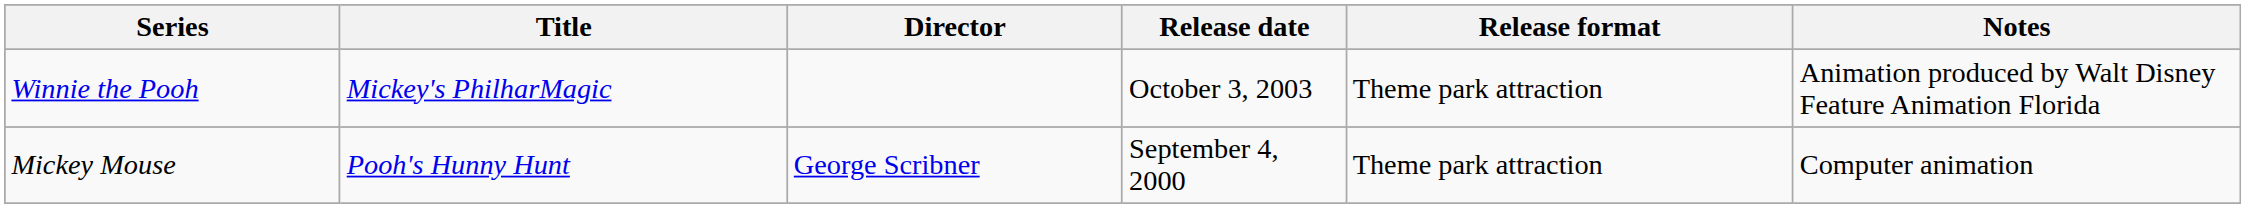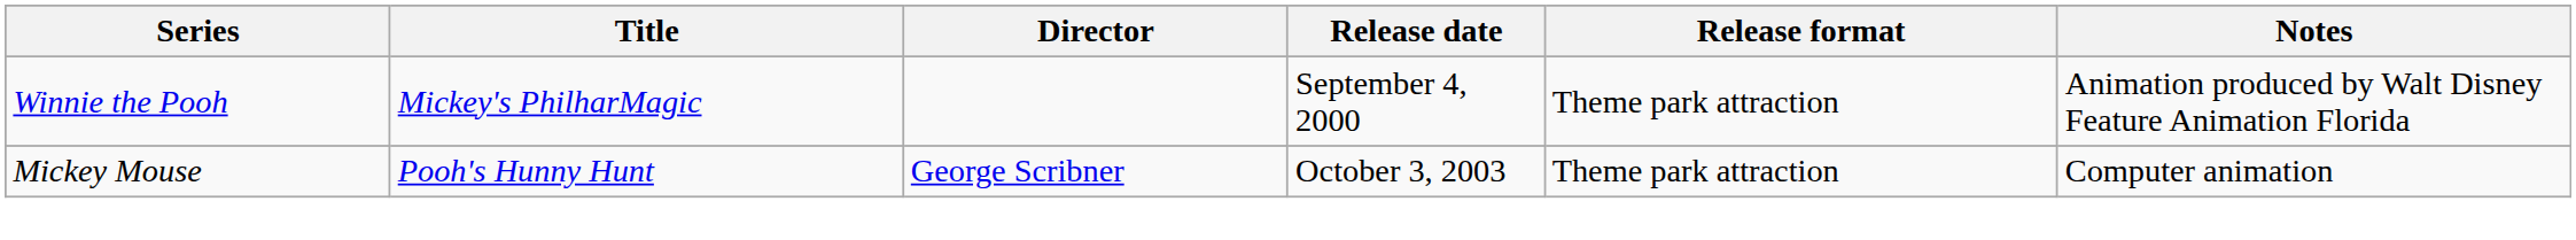Winnie the Pooh | Release date: October 3, 2003 -> September 4, 2000
Mickey Mouse | Release date: September 4, 2000 -> October 3, 2003
